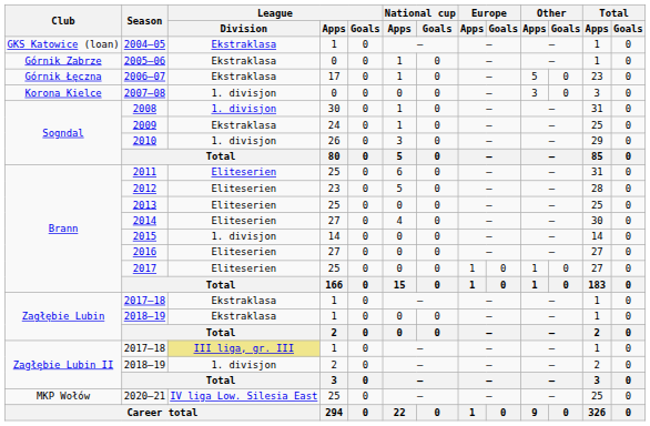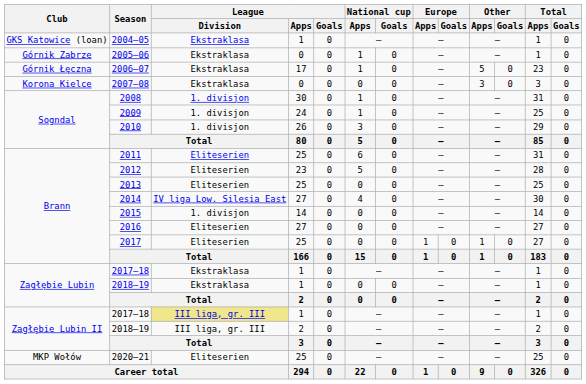2007–08 | League / Division: 1. divisjon -> Ekstraklasa
2009 | League / Division: Ekstraklasa -> 1. divisjon
2014 | League / Division: Eliteserien -> IV liga Low. Silesia East
Zagłębie Lubin II / 2018–19 | League / Division: 1. divisjon -> III liga, gr. III
2020–21 | League / Division: IV liga Low. Silesia East -> Eliteserien
